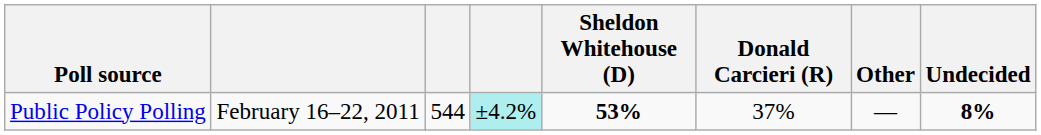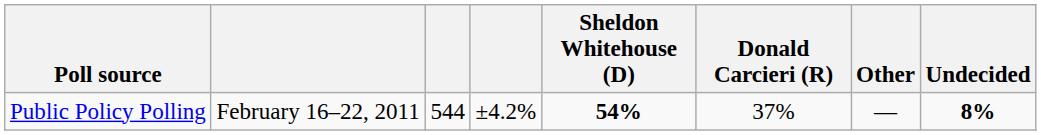Public Policy Polling | column 4: paleturquoise background -> no background
Public Policy Polling | Sheldon Whitehouse (D): 53% -> 54%
